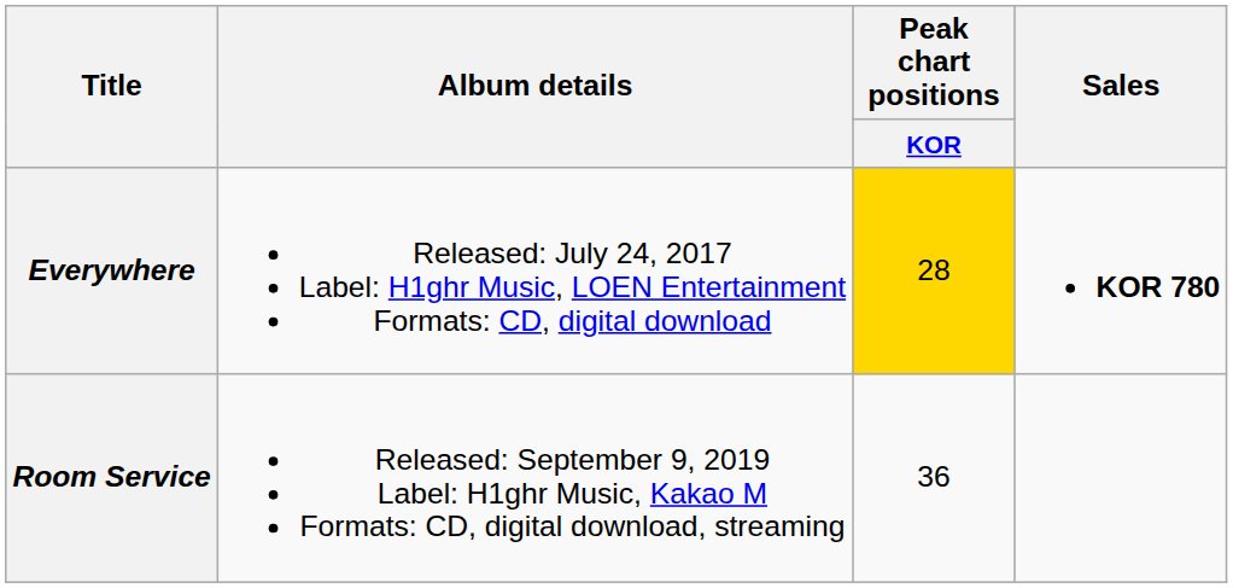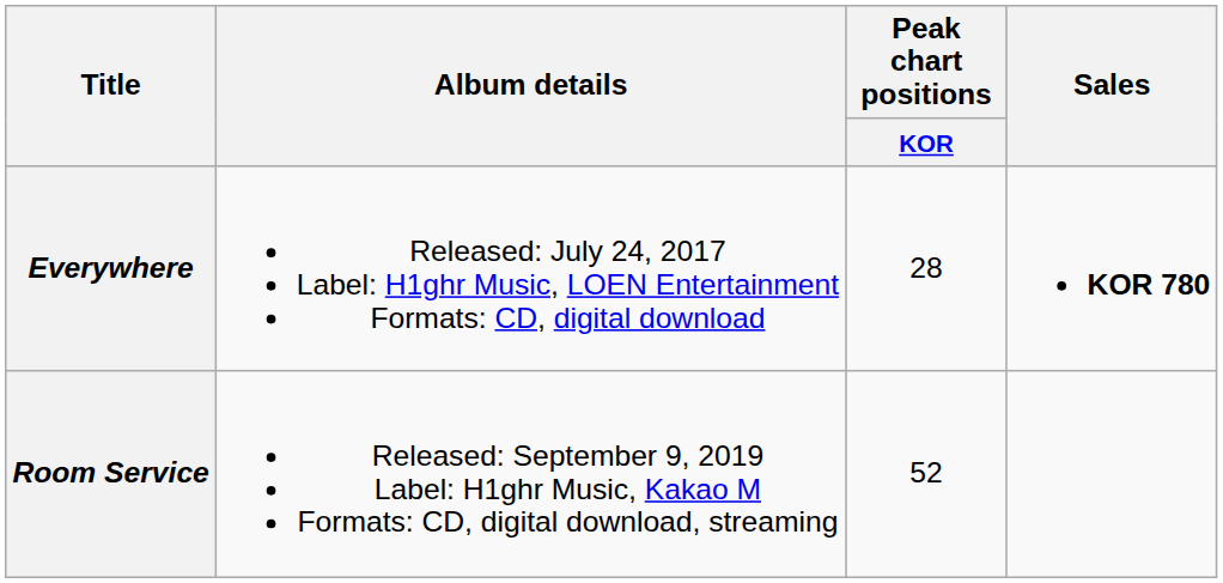Everywhere | Peak chart positions / KOR: gold background -> no background
Room Service | Peak chart positions / KOR: 36 -> 52
